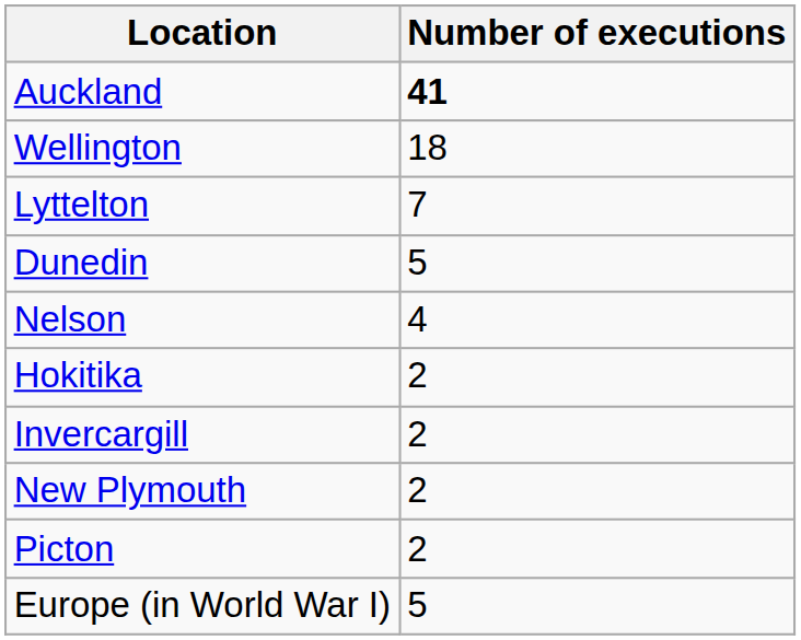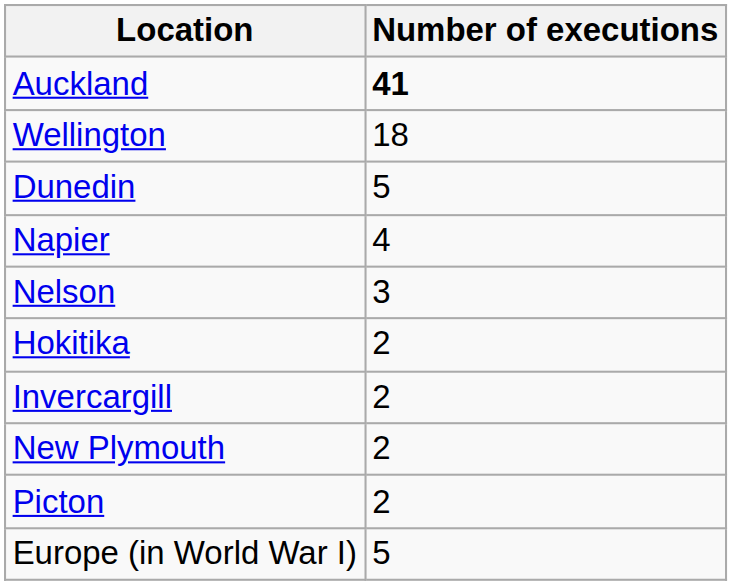- row: Lyttelton | 7
+ row: Napier | 4
Nelson | Number of executions: 4 -> 3
